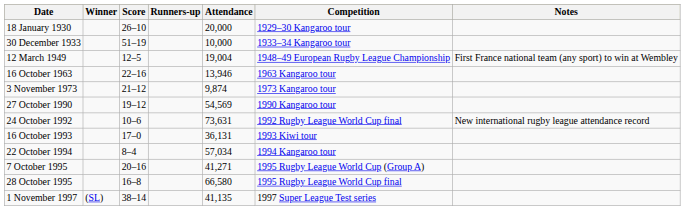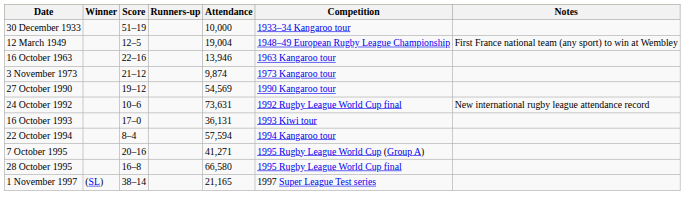- row: 18 January 1930 | 26–10 | 20,000 | 1929–30 Kangaroo tour
22 October 1994 | Attendance: 57,034 -> 57,594
1 November 1997 | Attendance: 41,135 -> 21,165
